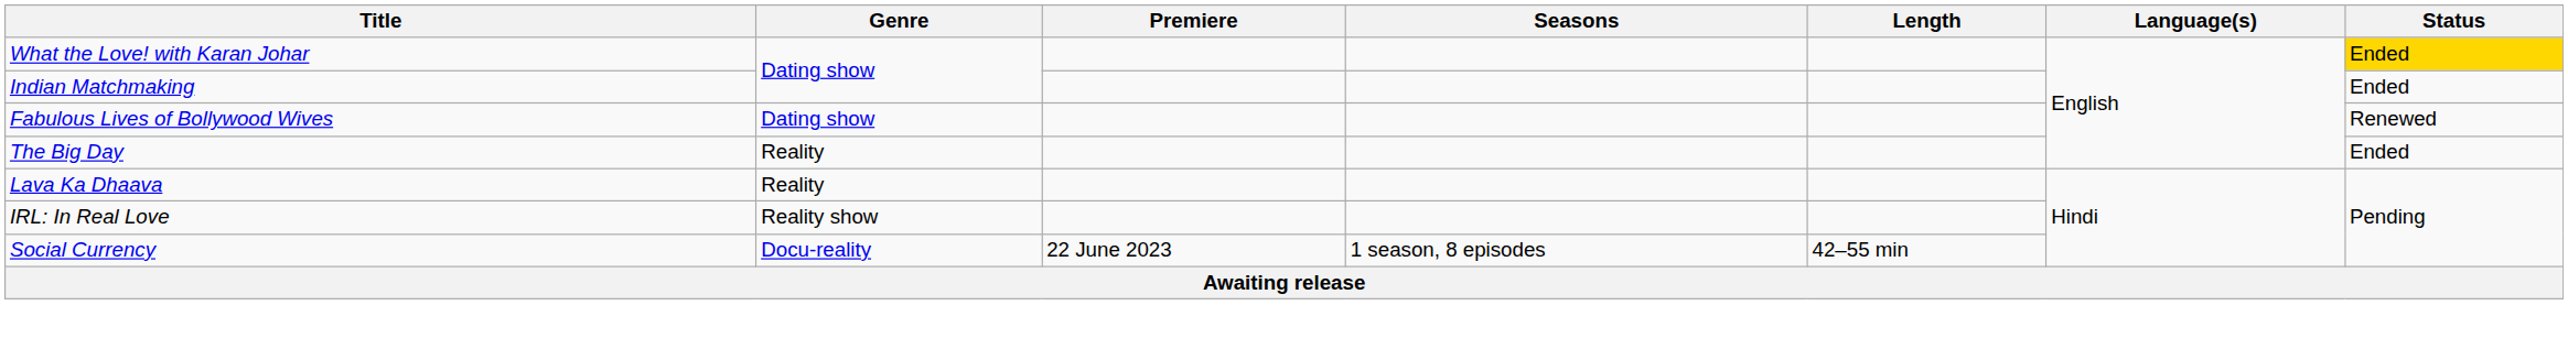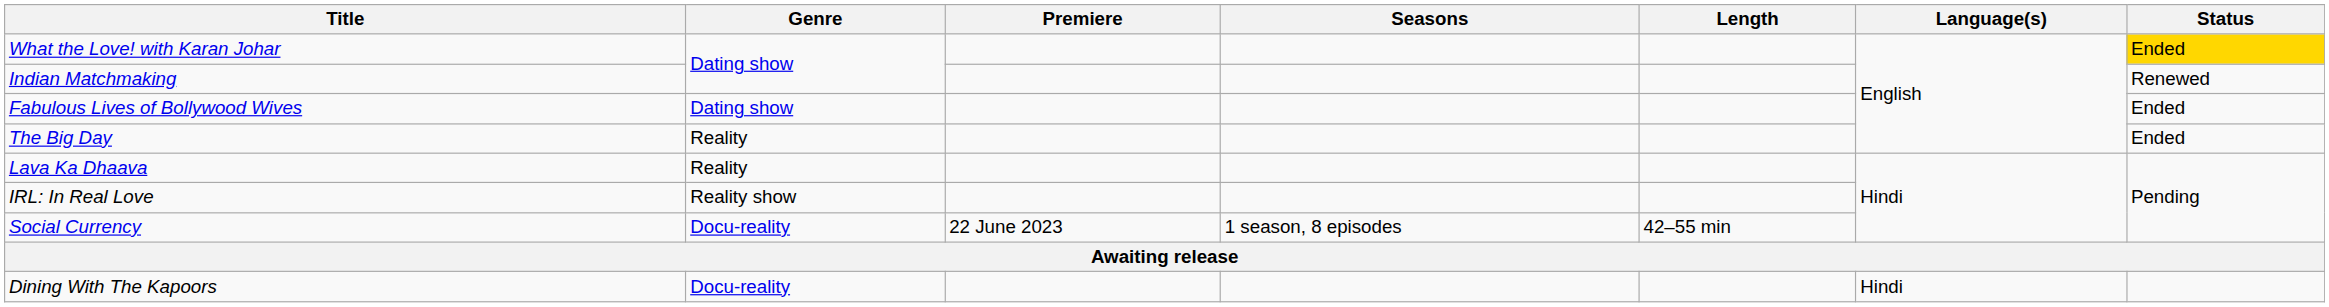Indian Matchmaking | Status: Ended -> Renewed
Fabulous Lives of Bollywood Wives | Status: Renewed -> Ended
+ row: Dining With The Kapoors | Docu-reality | Hindi
